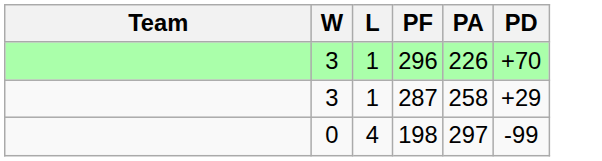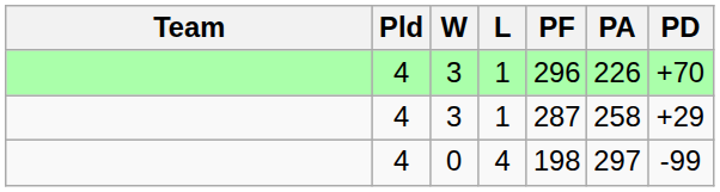+ column: Pld | 4 | 4 | 4
